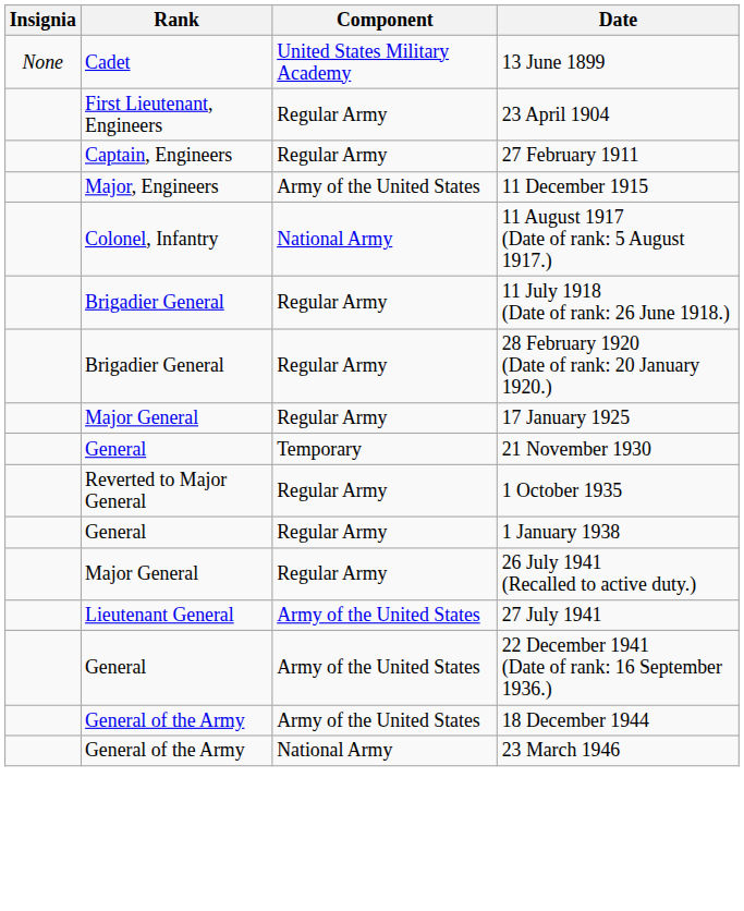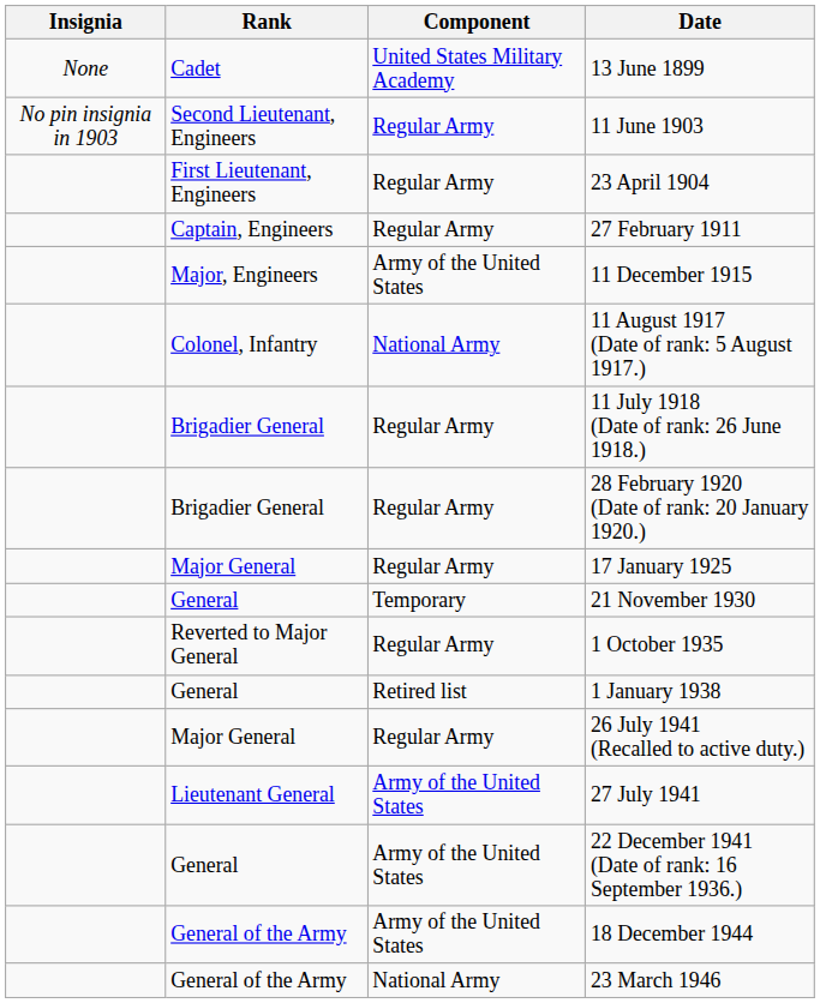+ row: No pin insignia in 1903 | Second Lieutenant, Engineers | Regular Army | 11 June 1903
1 January 1938 | Component: Regular Army -> Retired list
